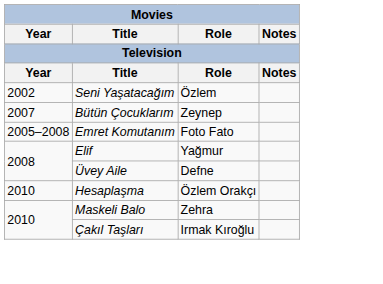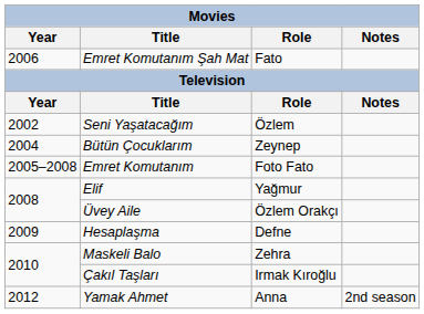+ row: 2006 | Emret Komutanım Şah Mat | Fato
Bütün Çocuklarım | Year: 2007 -> 2004
Üvey Aile | Role: Defne -> Özlem Orakçı
Hesaplaşma | Year: 2010 -> 2009
Hesaplaşma | Role: Özlem Orakçı -> Defne
+ row: 2012 | Yamak Ahmet | Anna | 2nd season
